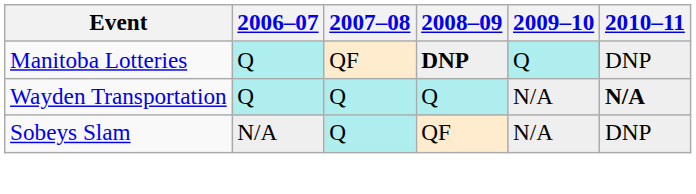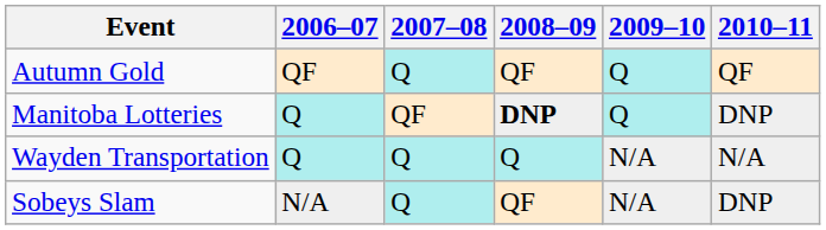+ row: Autumn Gold | QF | Q | QF | Q | QF
Wayden Transportation | 2010–11: bold -> normal
